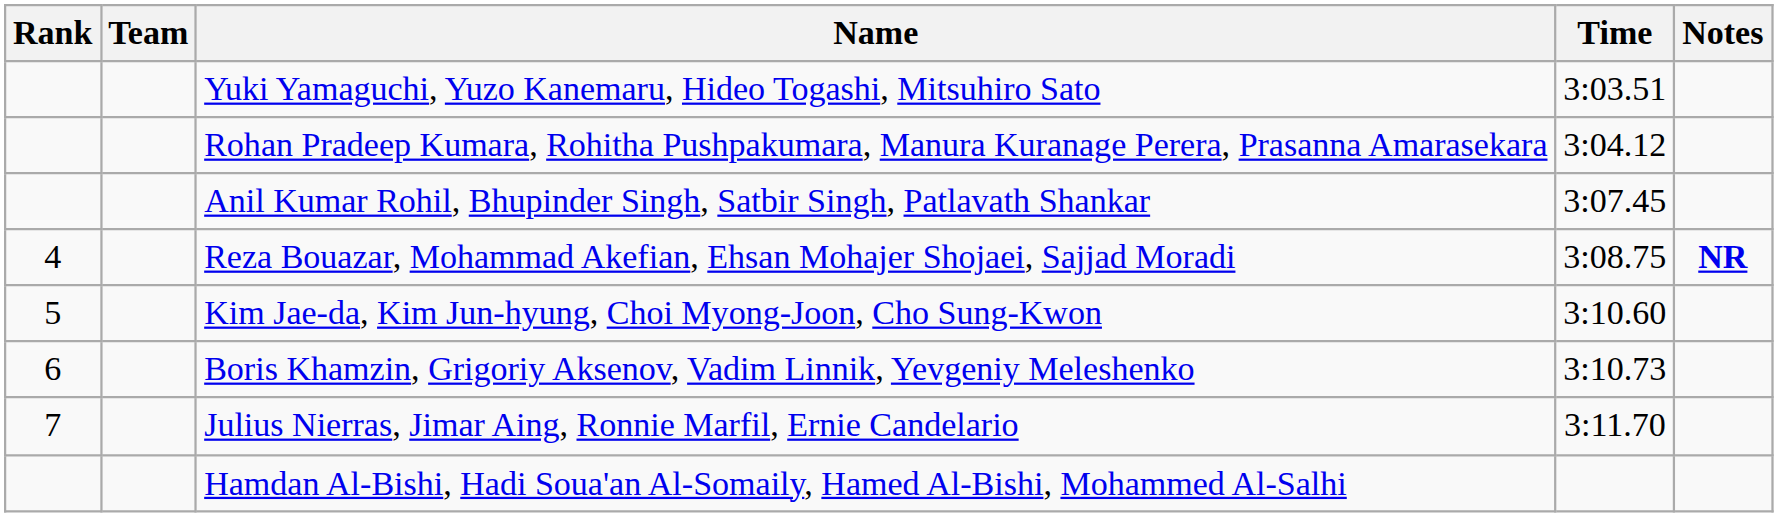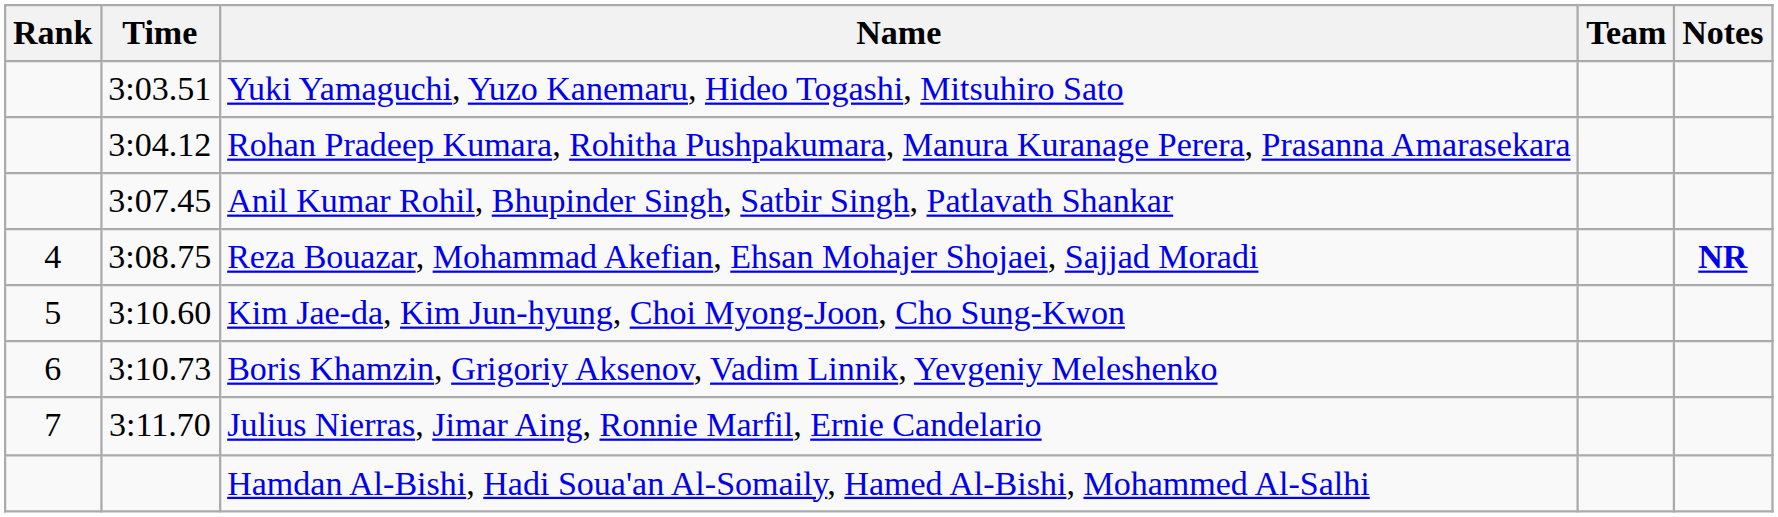columns swapped: Team <-> Time
